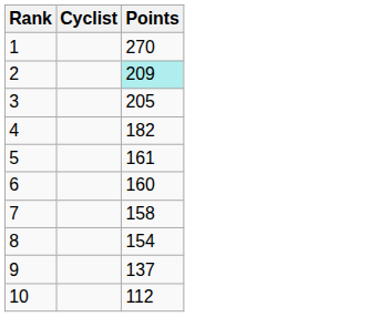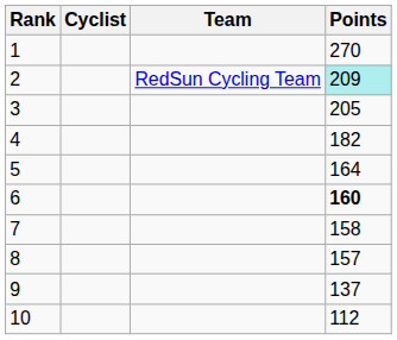+ column: Team | RedSun Cycling Team
5 | Points: 161 -> 164
6 | Points: normal -> bold
8 | Points: 154 -> 157
